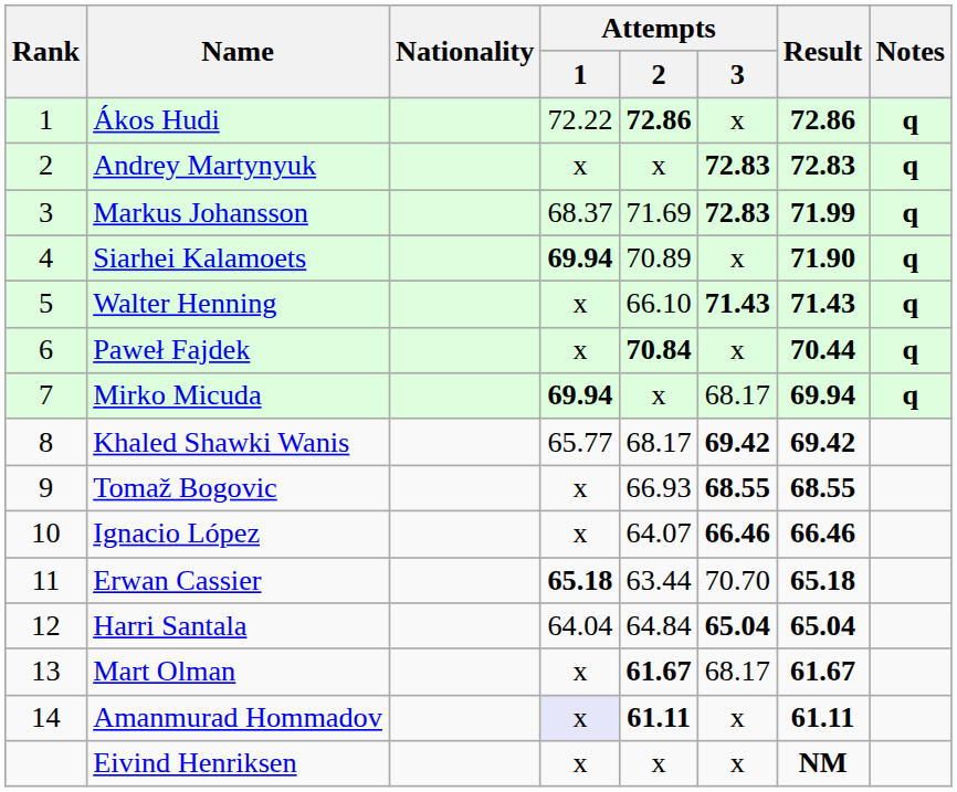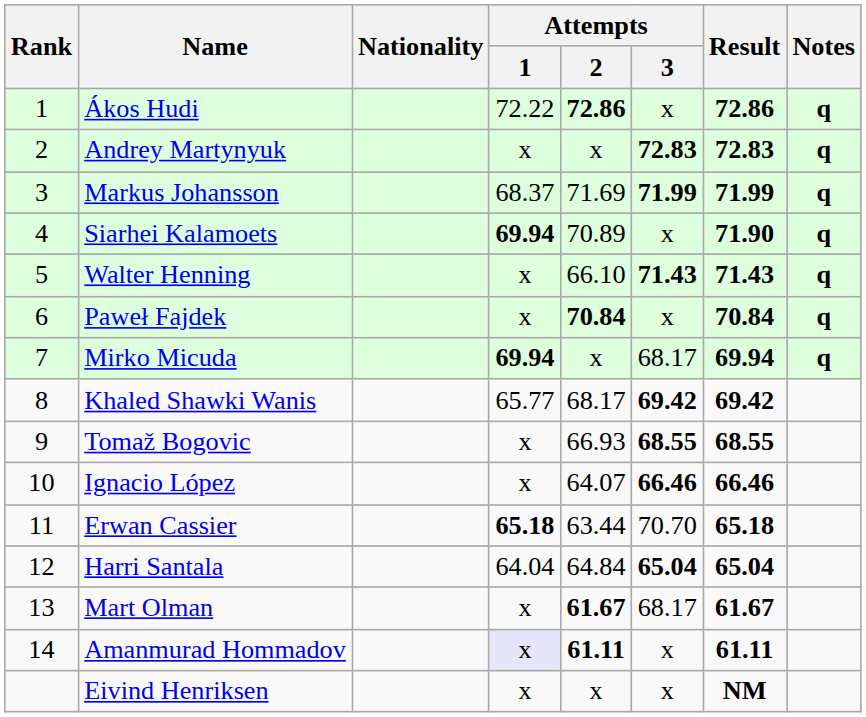Markus Johansson | Attempts / 3: 72.83 -> 71.99
Paweł Fajdek | Result: 70.44 -> 70.84
